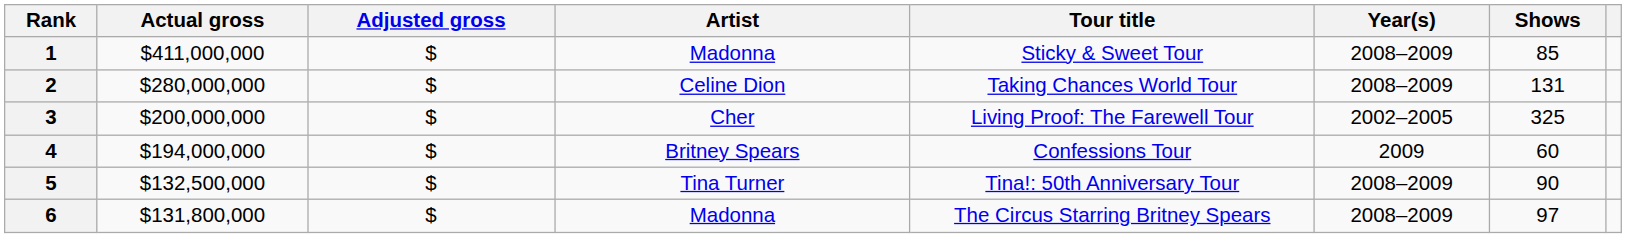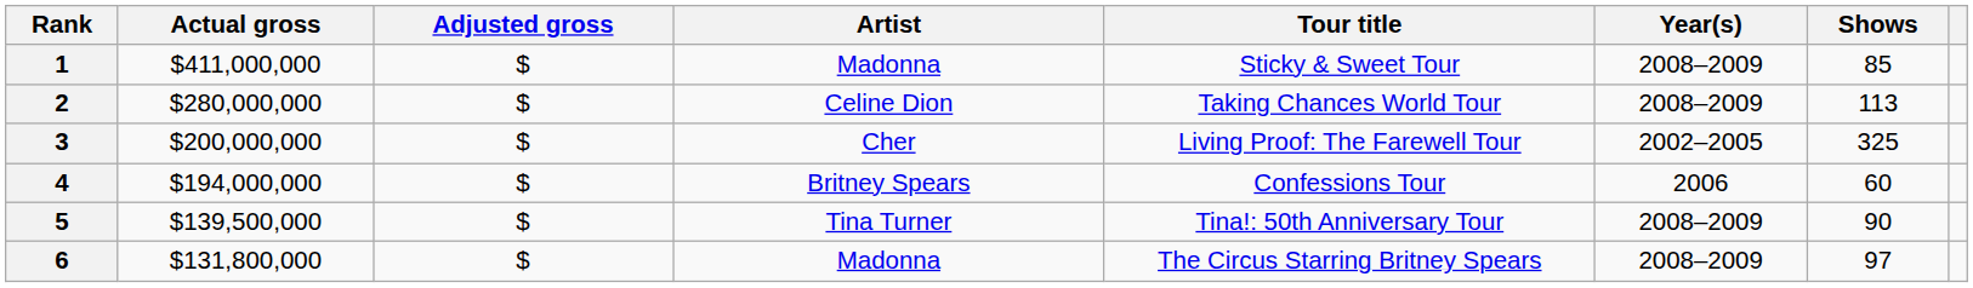2 | Shows: 131 -> 113
4 | Year(s): 2009 -> 2006
5 | Actual gross: $132,500,000 -> $139,500,000
